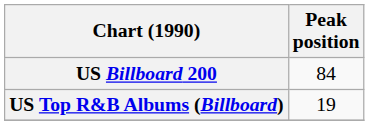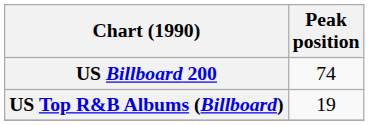US Billboard 200 | Peak position: 84 -> 74
